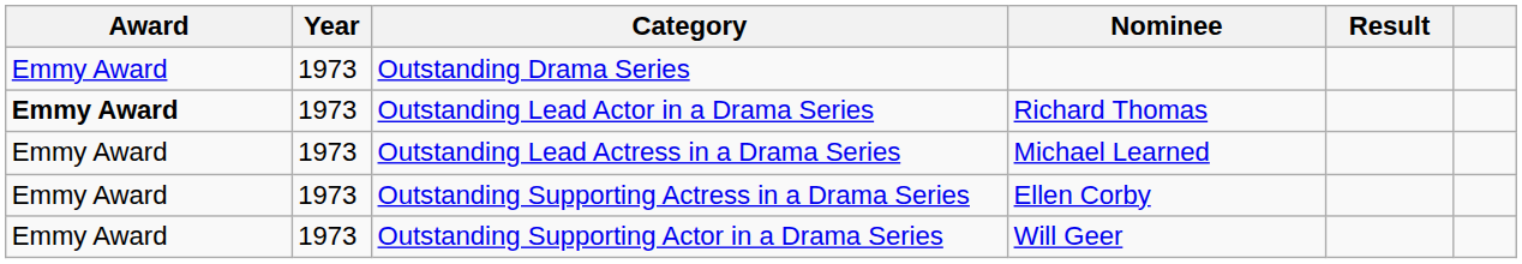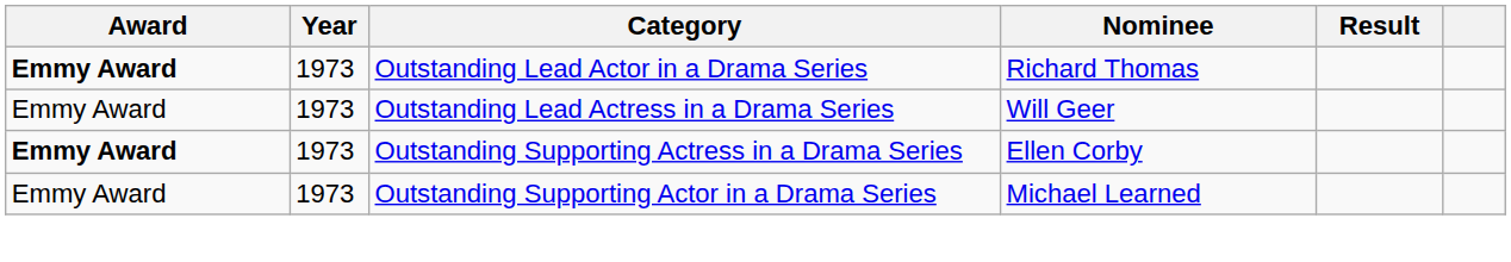- row: Emmy Award | 1973 | Outstanding Drama Series
Outstanding Lead Actress in a Drama Series | Nominee: Michael Learned -> Will Geer
Outstanding Supporting Actress in a Drama Series | Award: normal -> bold
Outstanding Supporting Actor in a Drama Series | Nominee: Will Geer -> Michael Learned
